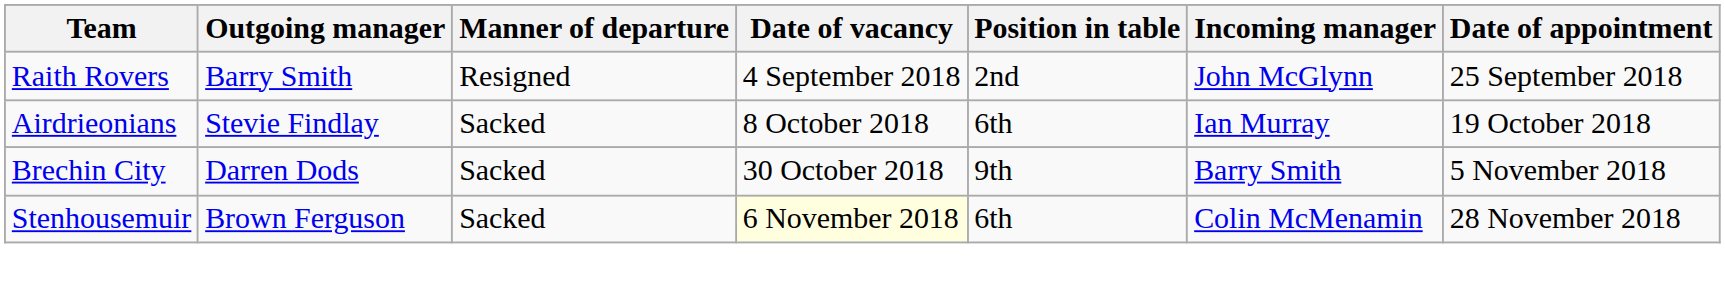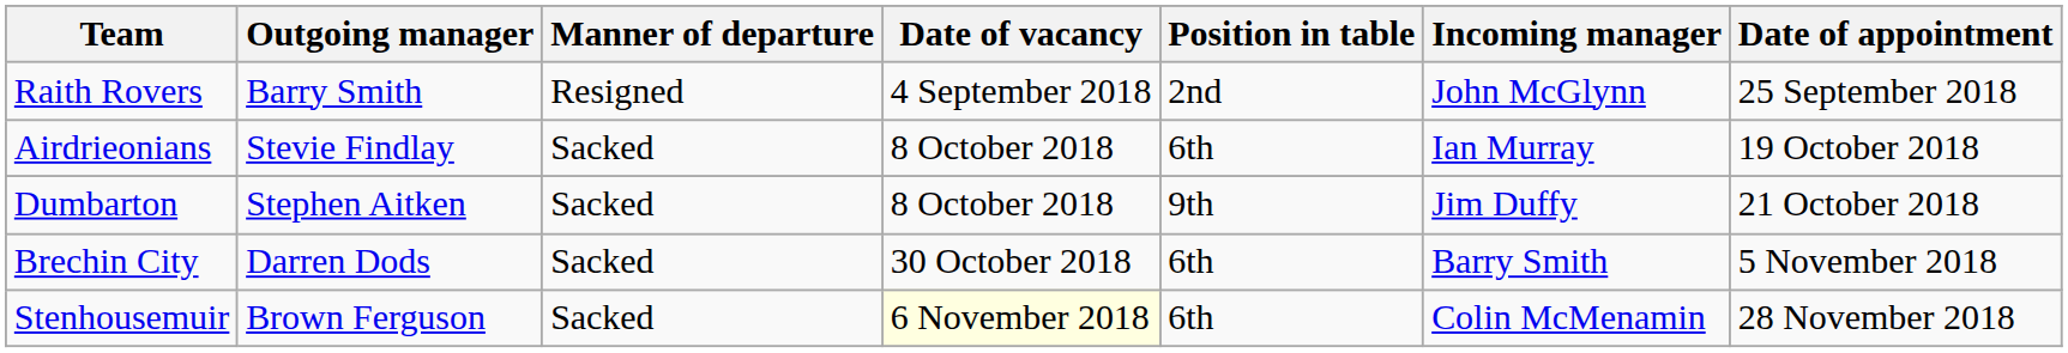+ row: Dumbarton | Stephen Aitken | Sacked | 8 October 2018 | 9th | Jim Duffy | 21 October 2018
Brechin City | Position in table: 9th -> 6th
